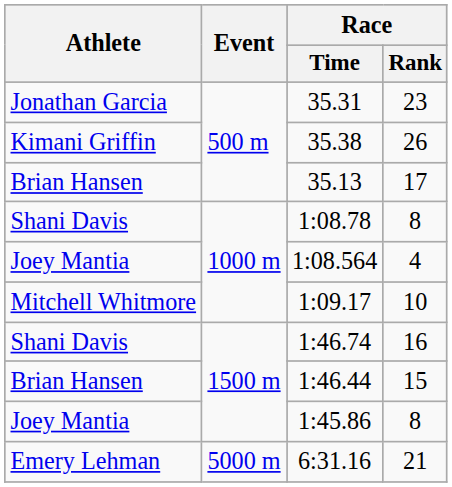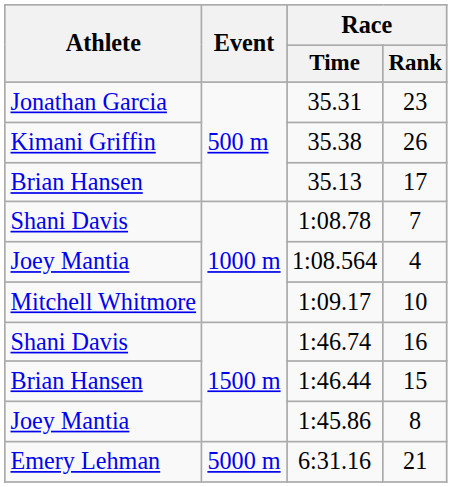1:08.78 | Race / Rank: 8 -> 7
